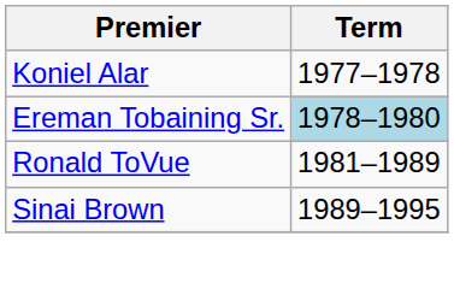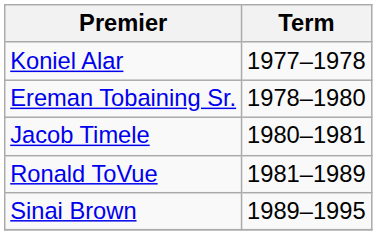Ereman Tobaining Sr. | Term: lightblue background -> no background
+ row: Jacob Timele | 1980–1981
